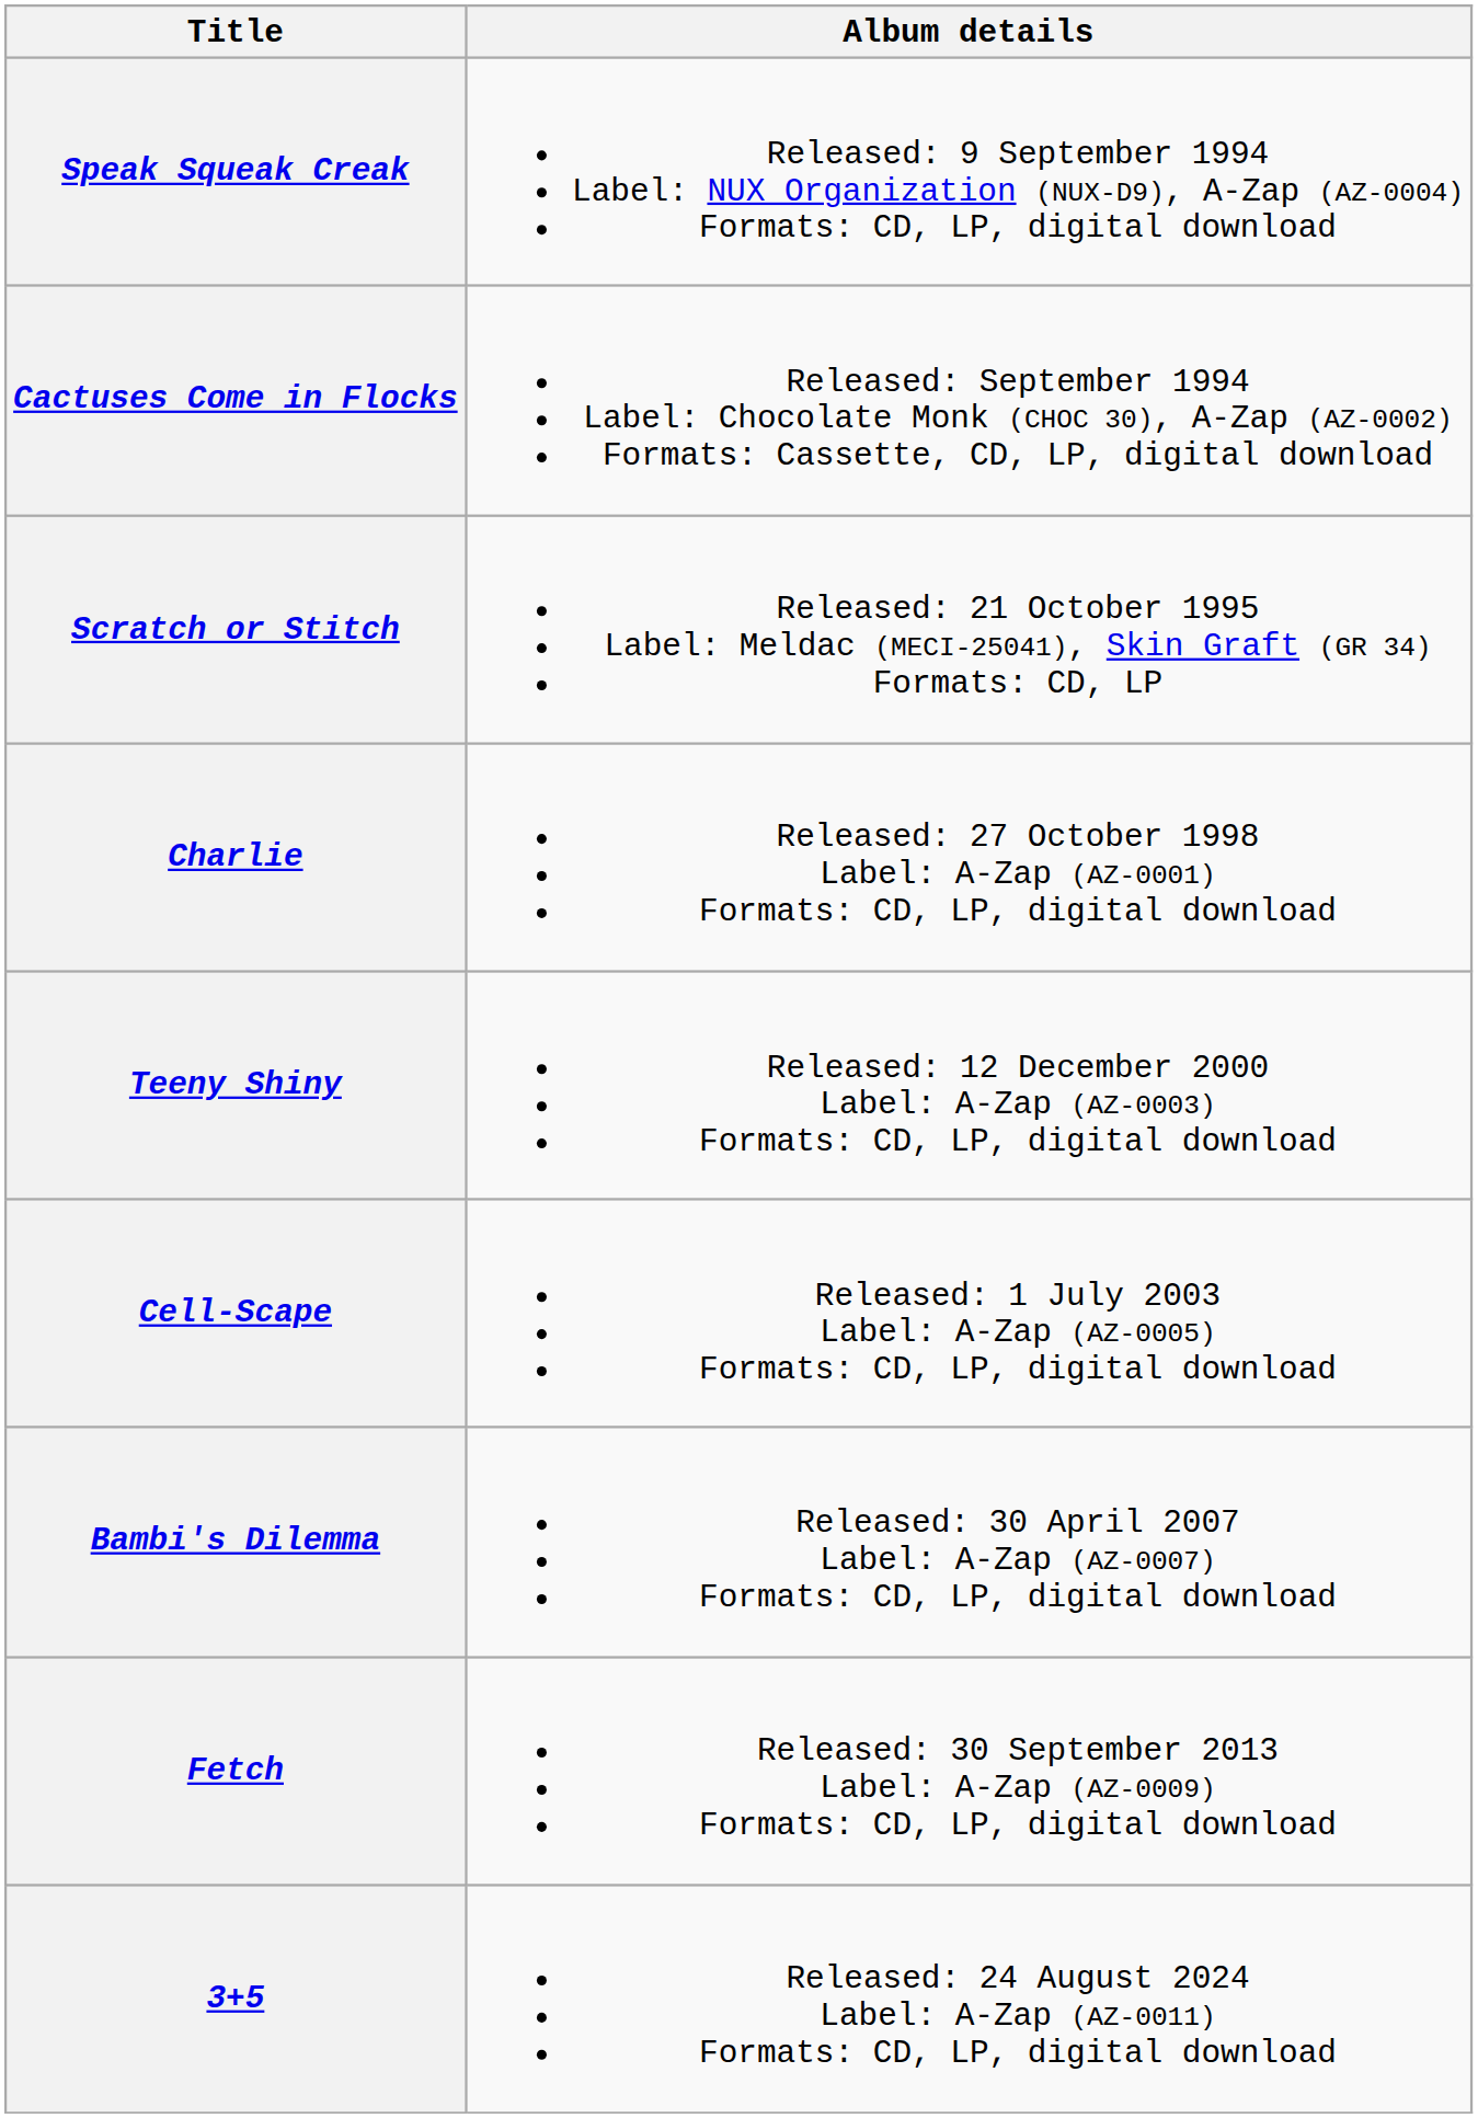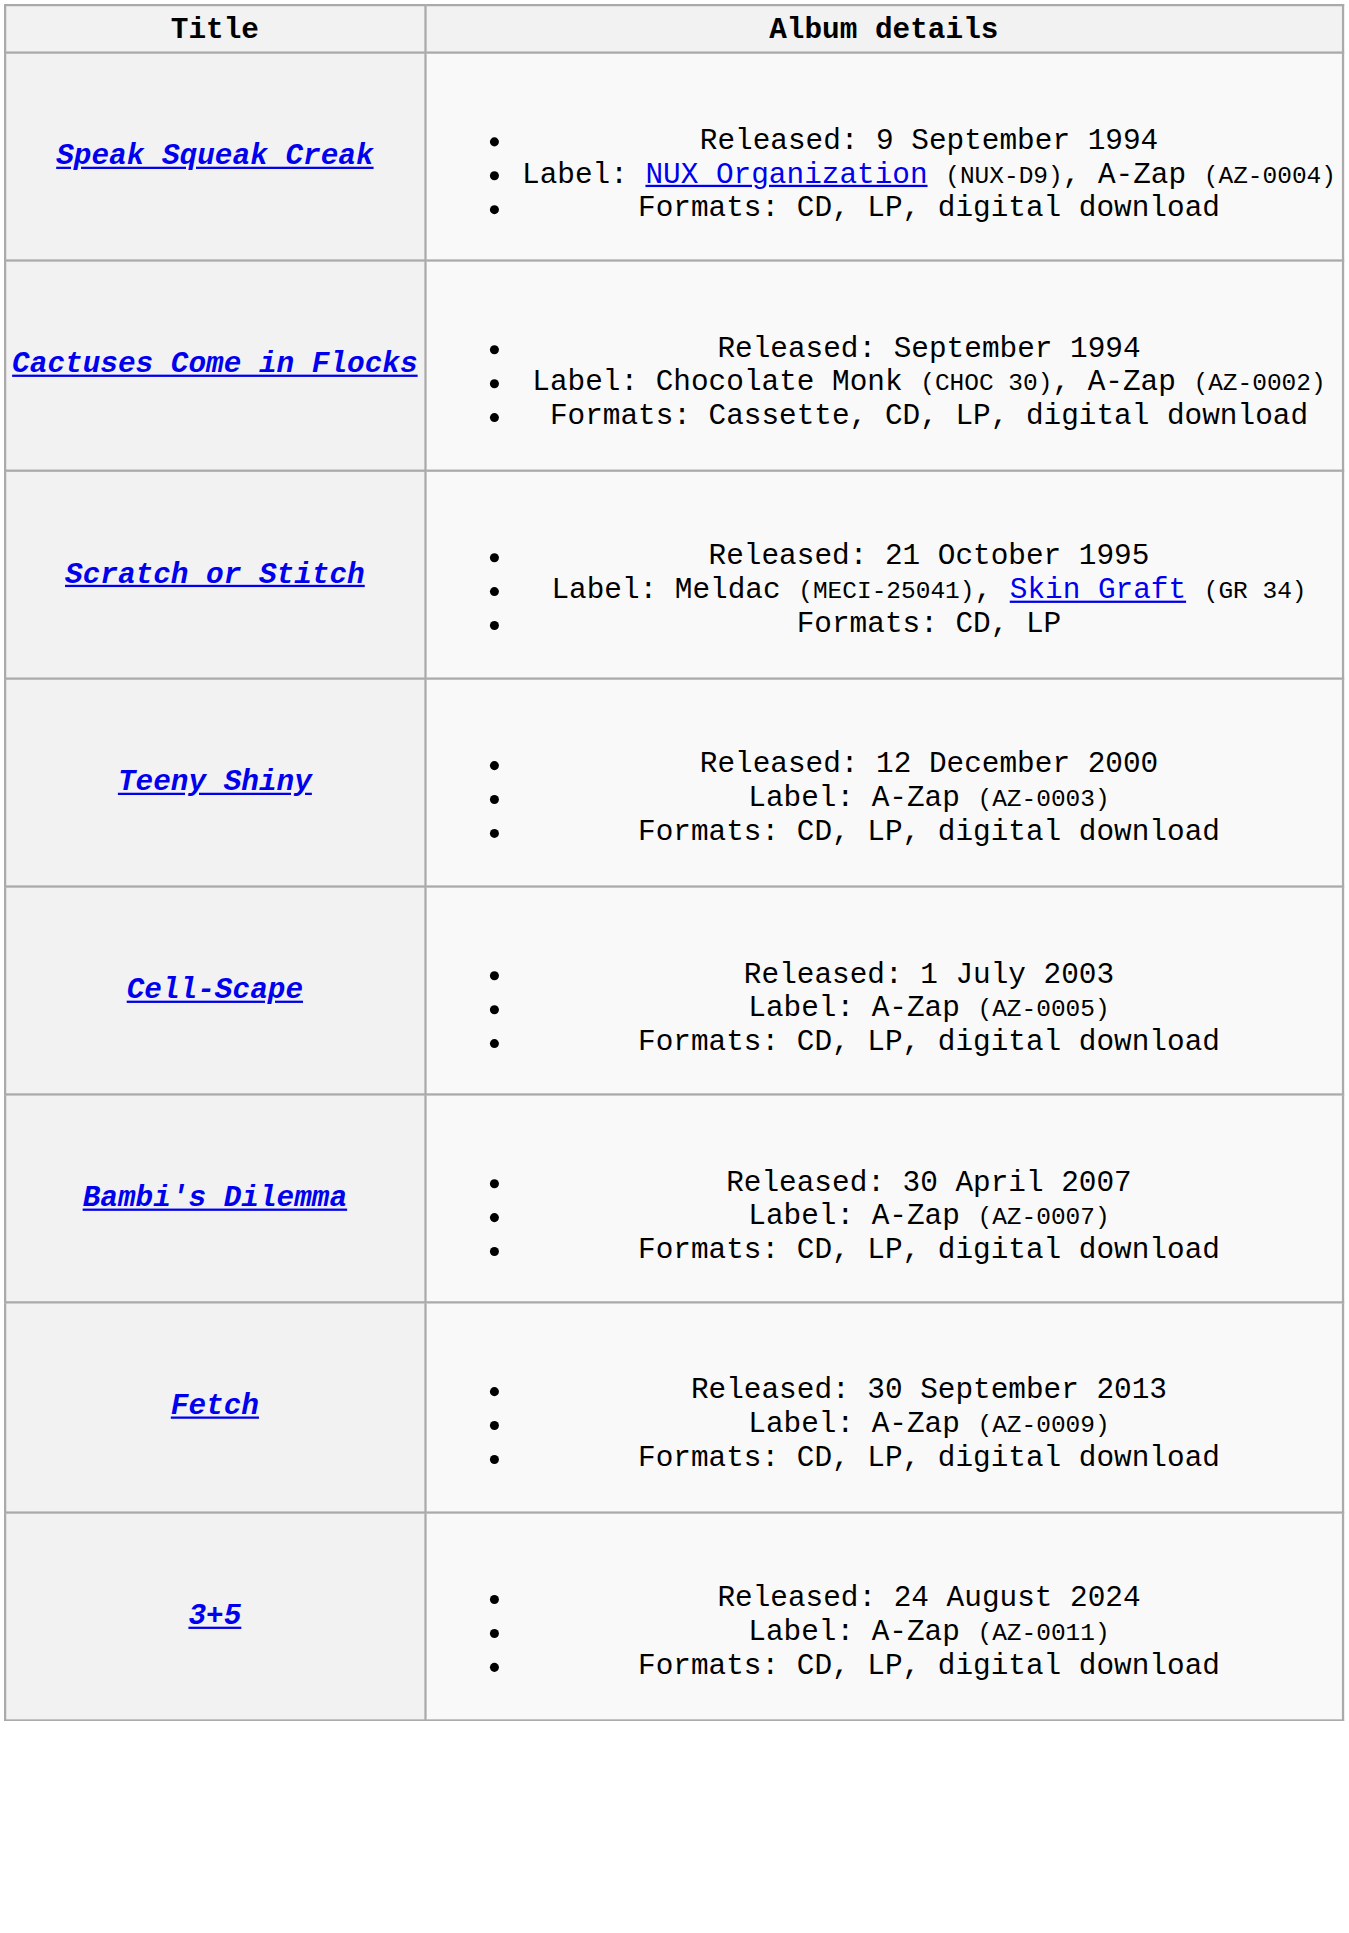- row: Charlie | Released: 27 October 1998 Label: A-Zap (AZ-0001) Formats: CD, LP, digital download
